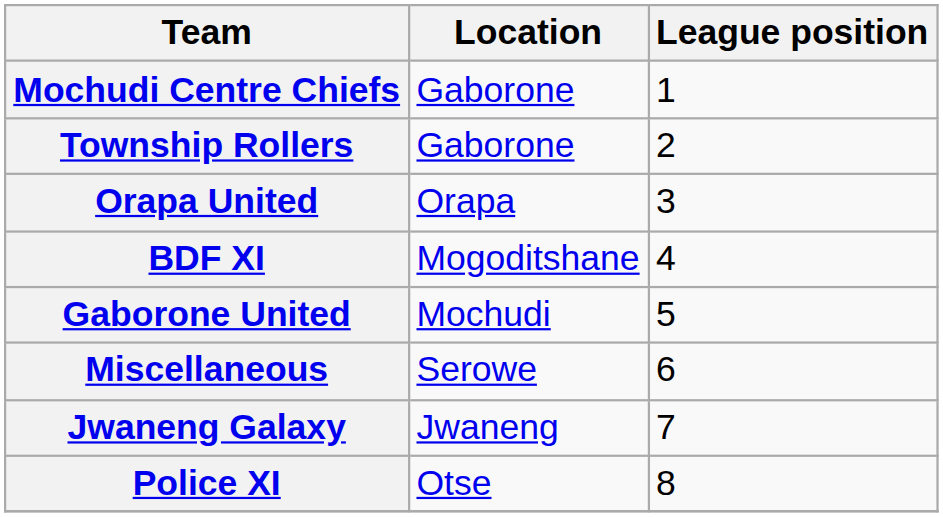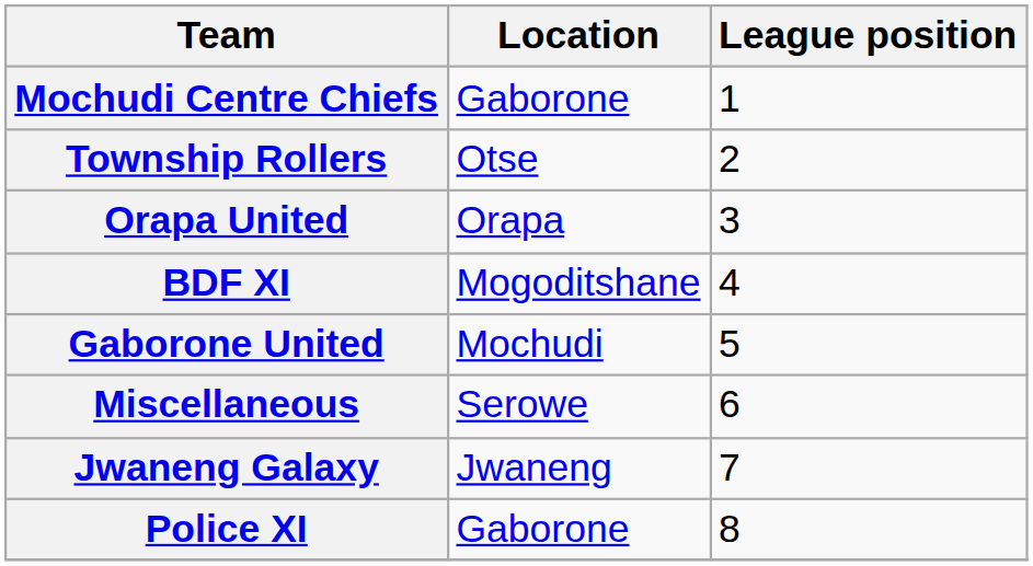Township Rollers | Location: Gaborone -> Otse
Police XI | Location: Otse -> Gaborone
